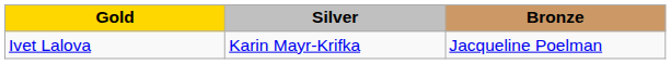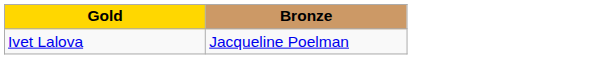- column: Silver | Karin Mayr-Krifka
